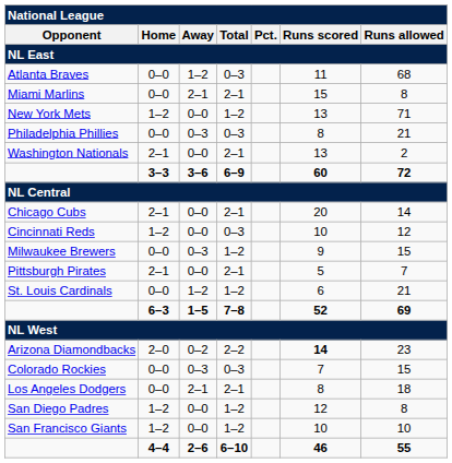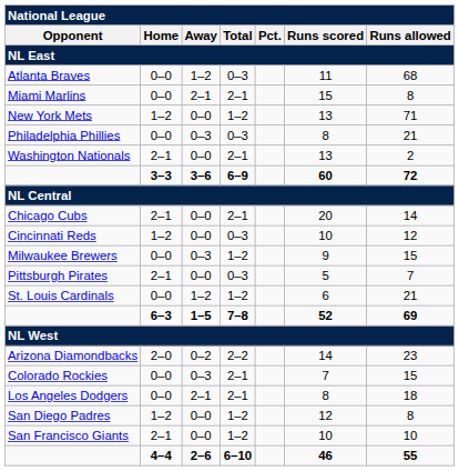Pittsburgh Pirates | Total: 2–1 -> 0–3
Arizona Diamondbacks | Runs scored: bold -> normal
Colorado Rockies | Total: 0–3 -> 2–1
San Francisco Giants | Home: 1–2 -> 2–1
